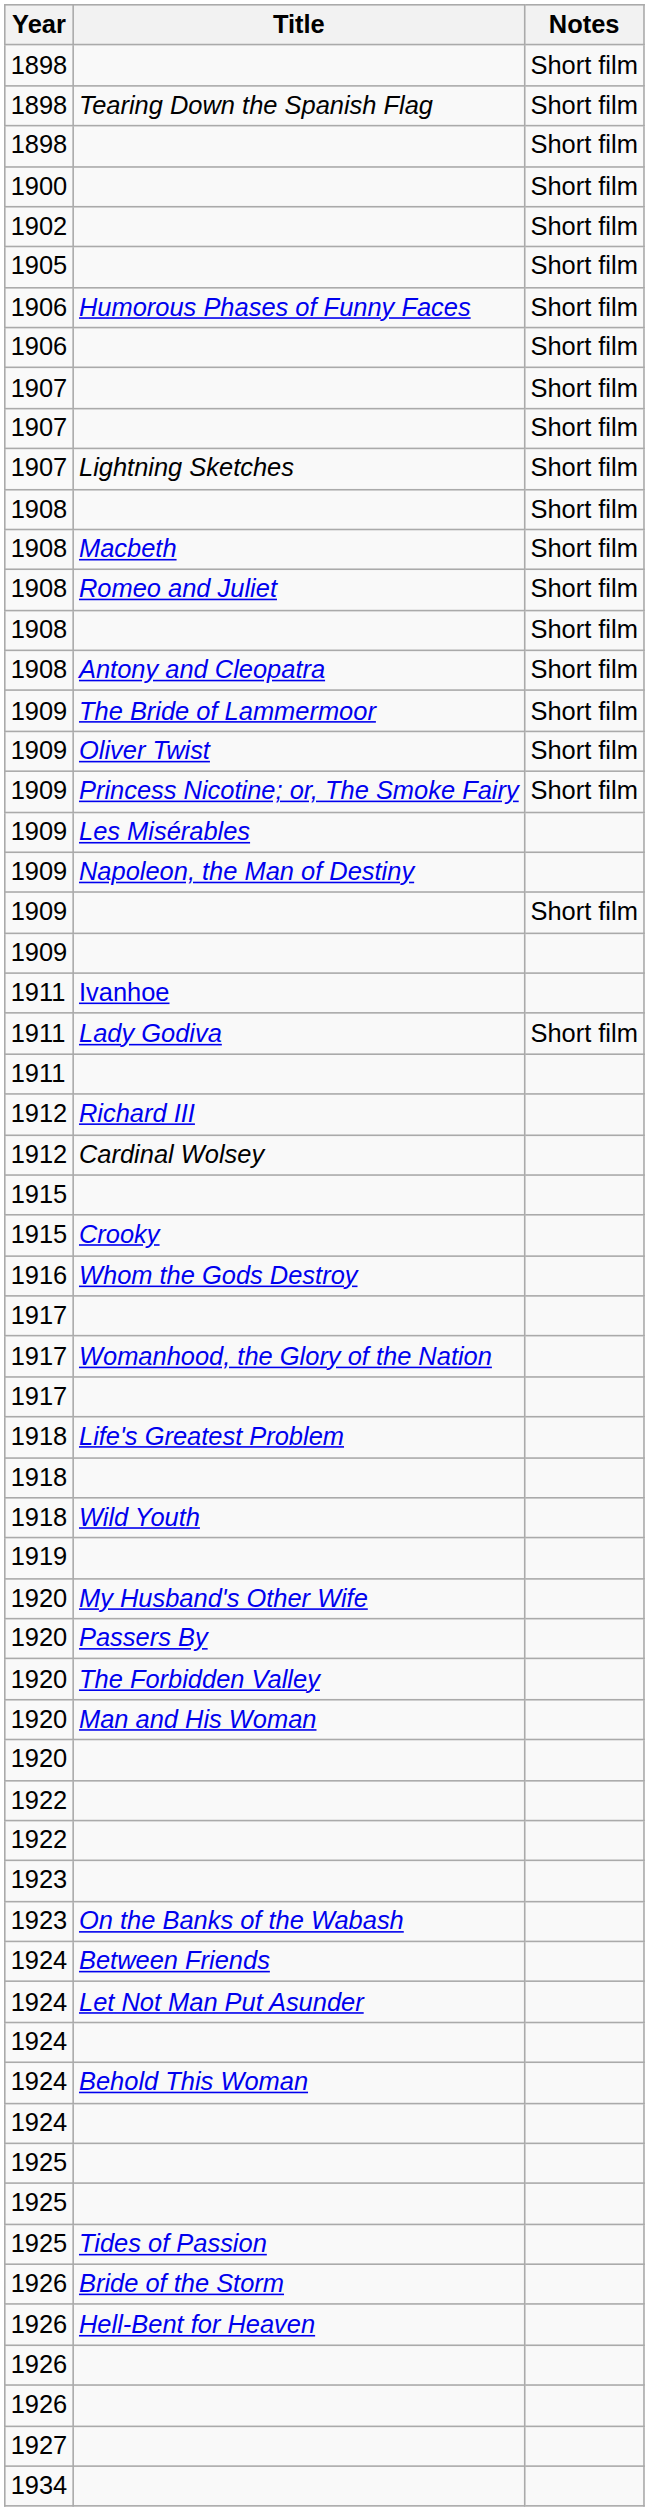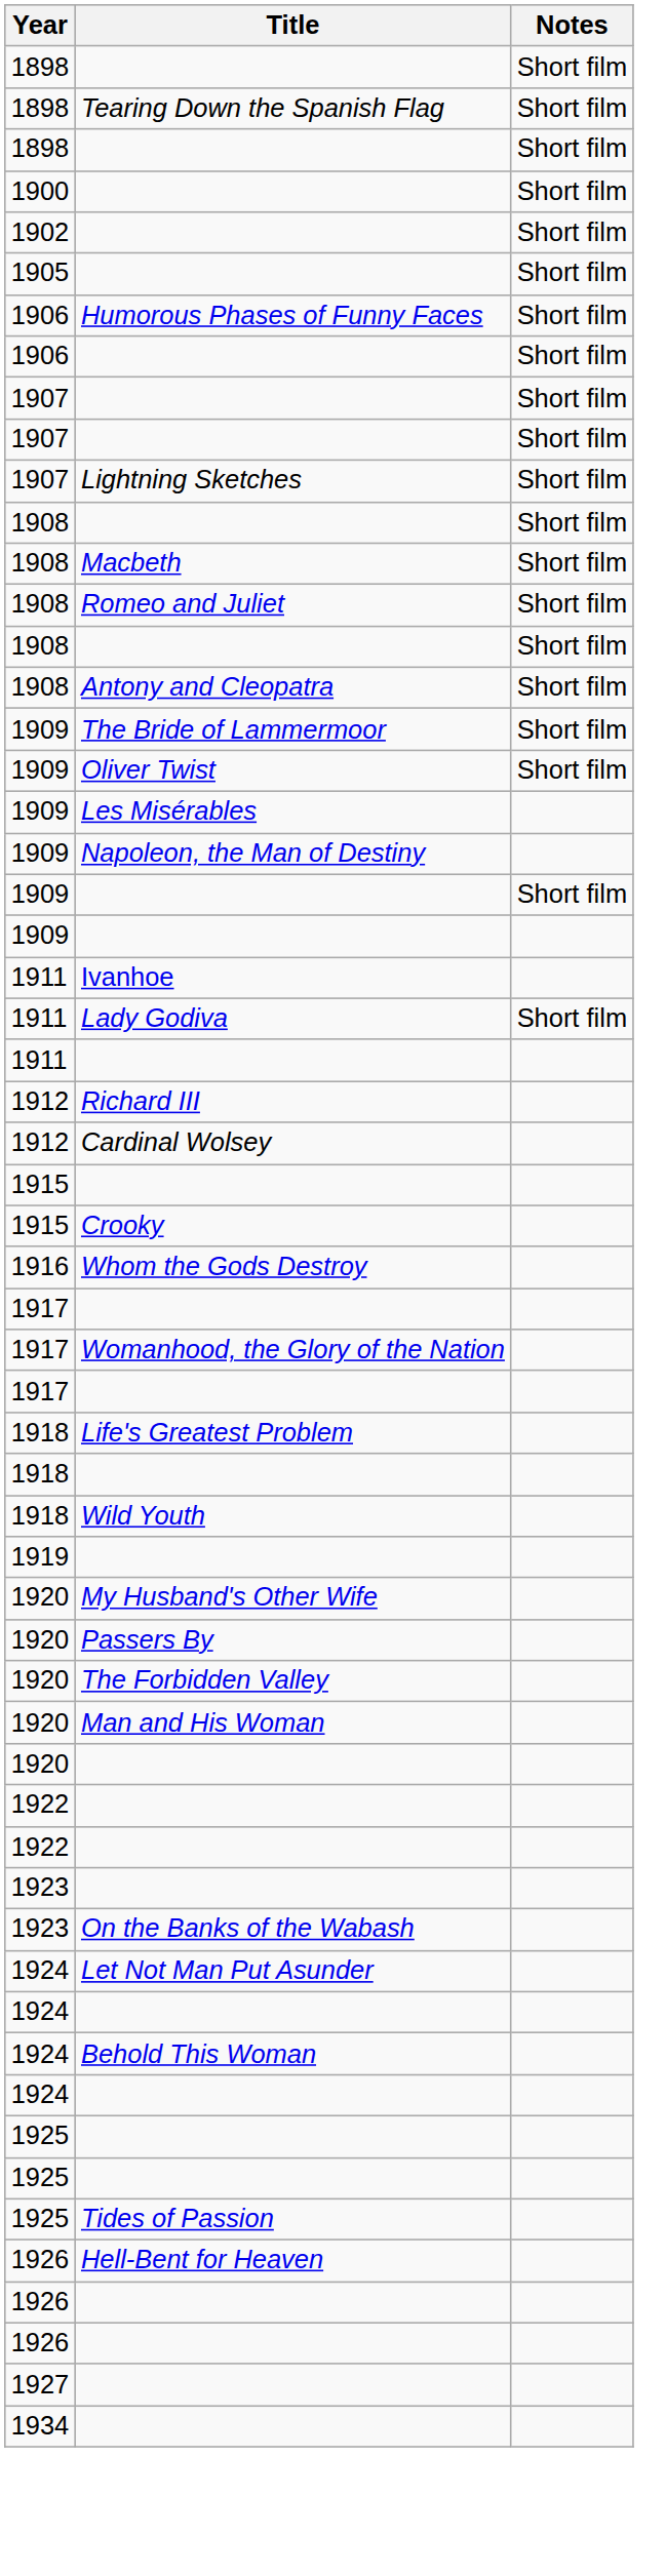- row: 1909 | Princess Nicotine; or, The Smoke Fairy | Short film
- row: 1924 | Between Friends
- row: 1926 | Bride of the Storm
